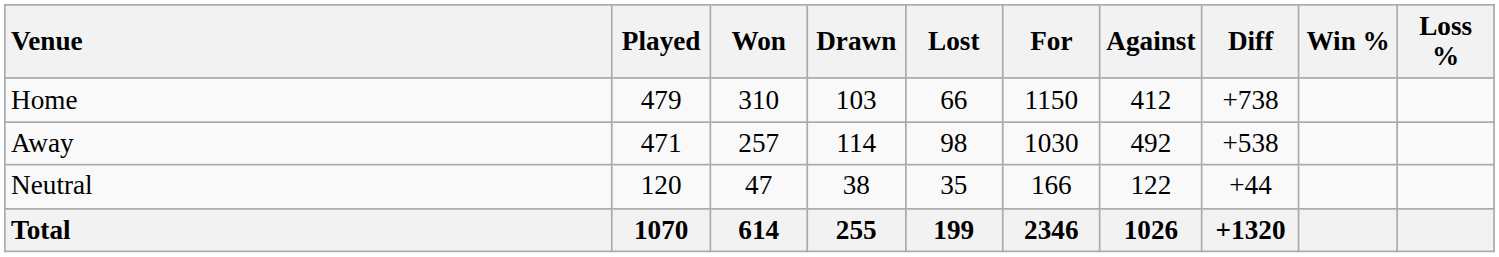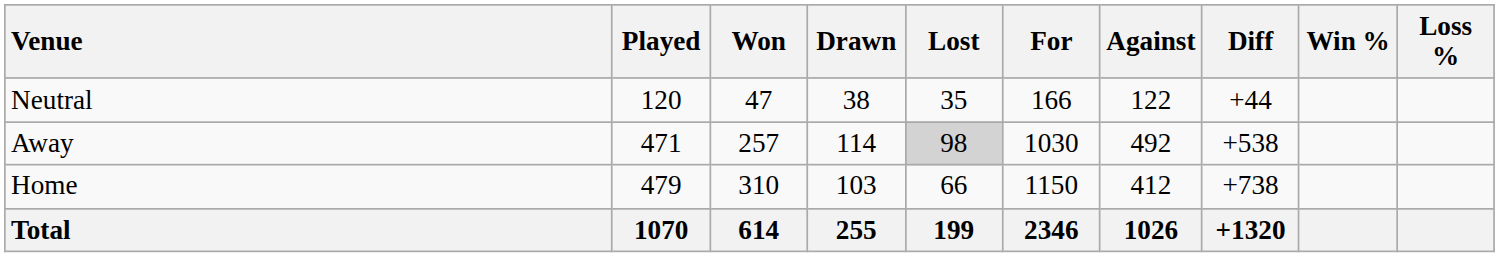rows swapped: Home <-> Neutral
Away | Lost: no background -> lightgrey background
